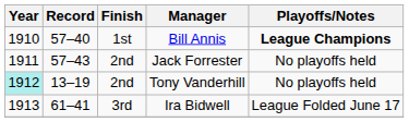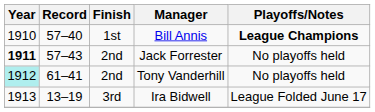Jack Forrester | Year: normal -> bold
Tony Vanderhill | Record: 13–19 -> 61–41
Ira Bidwell | Record: 61–41 -> 13–19
